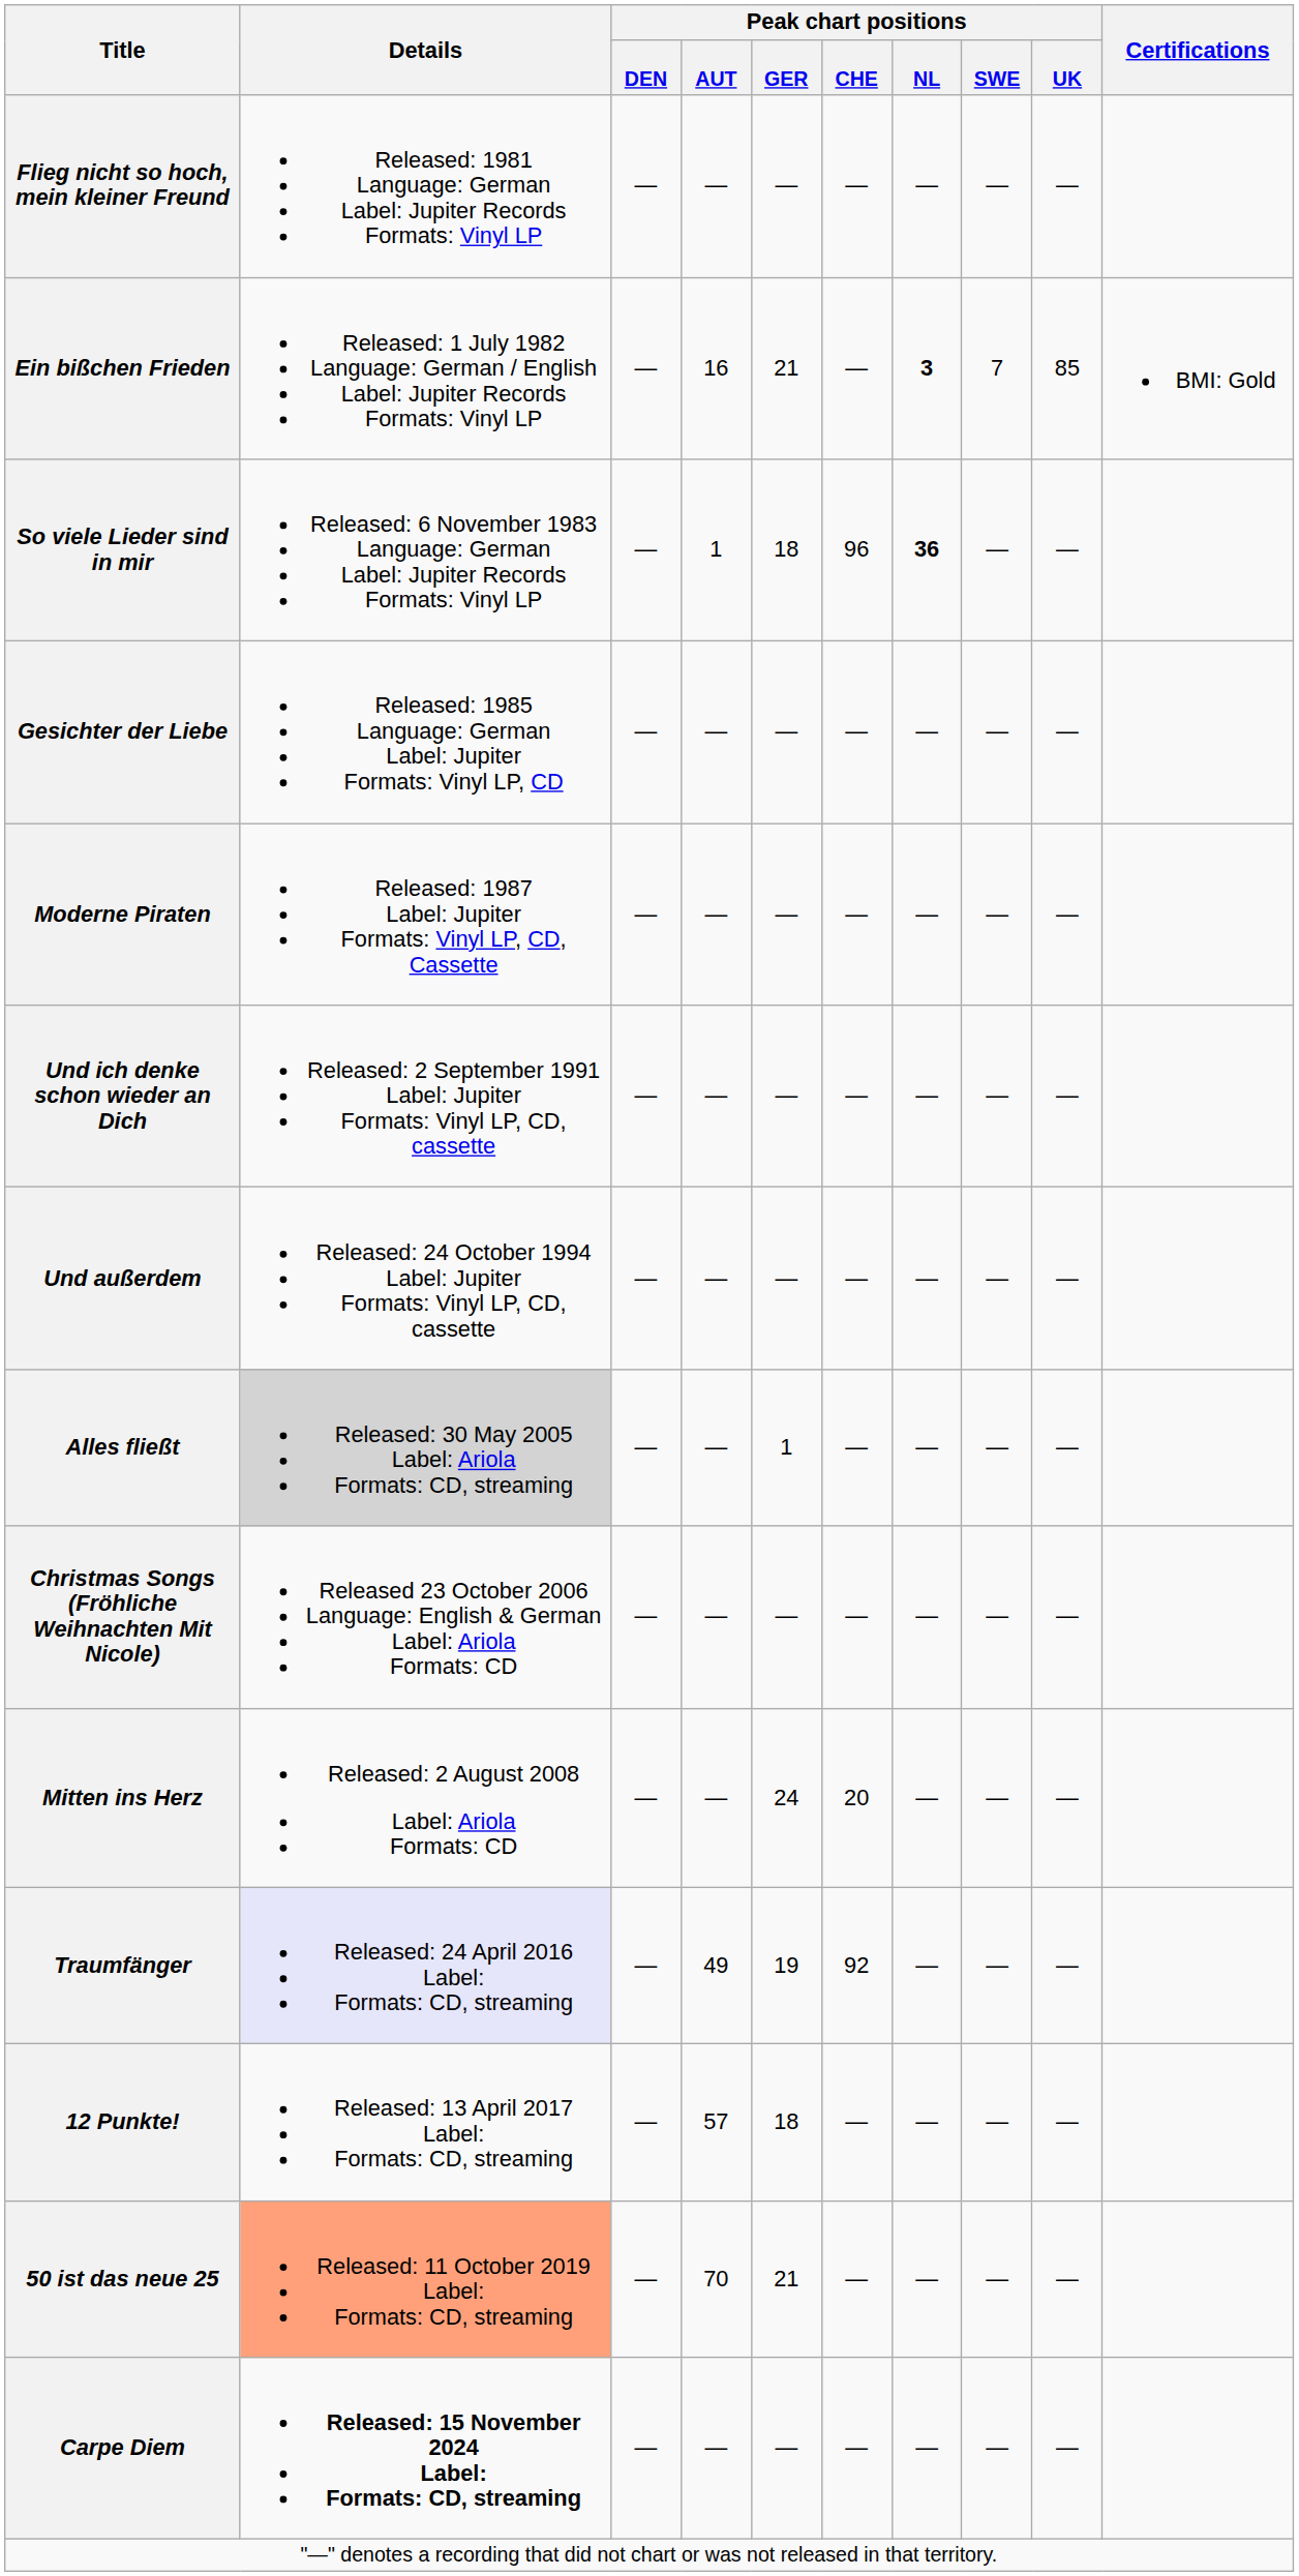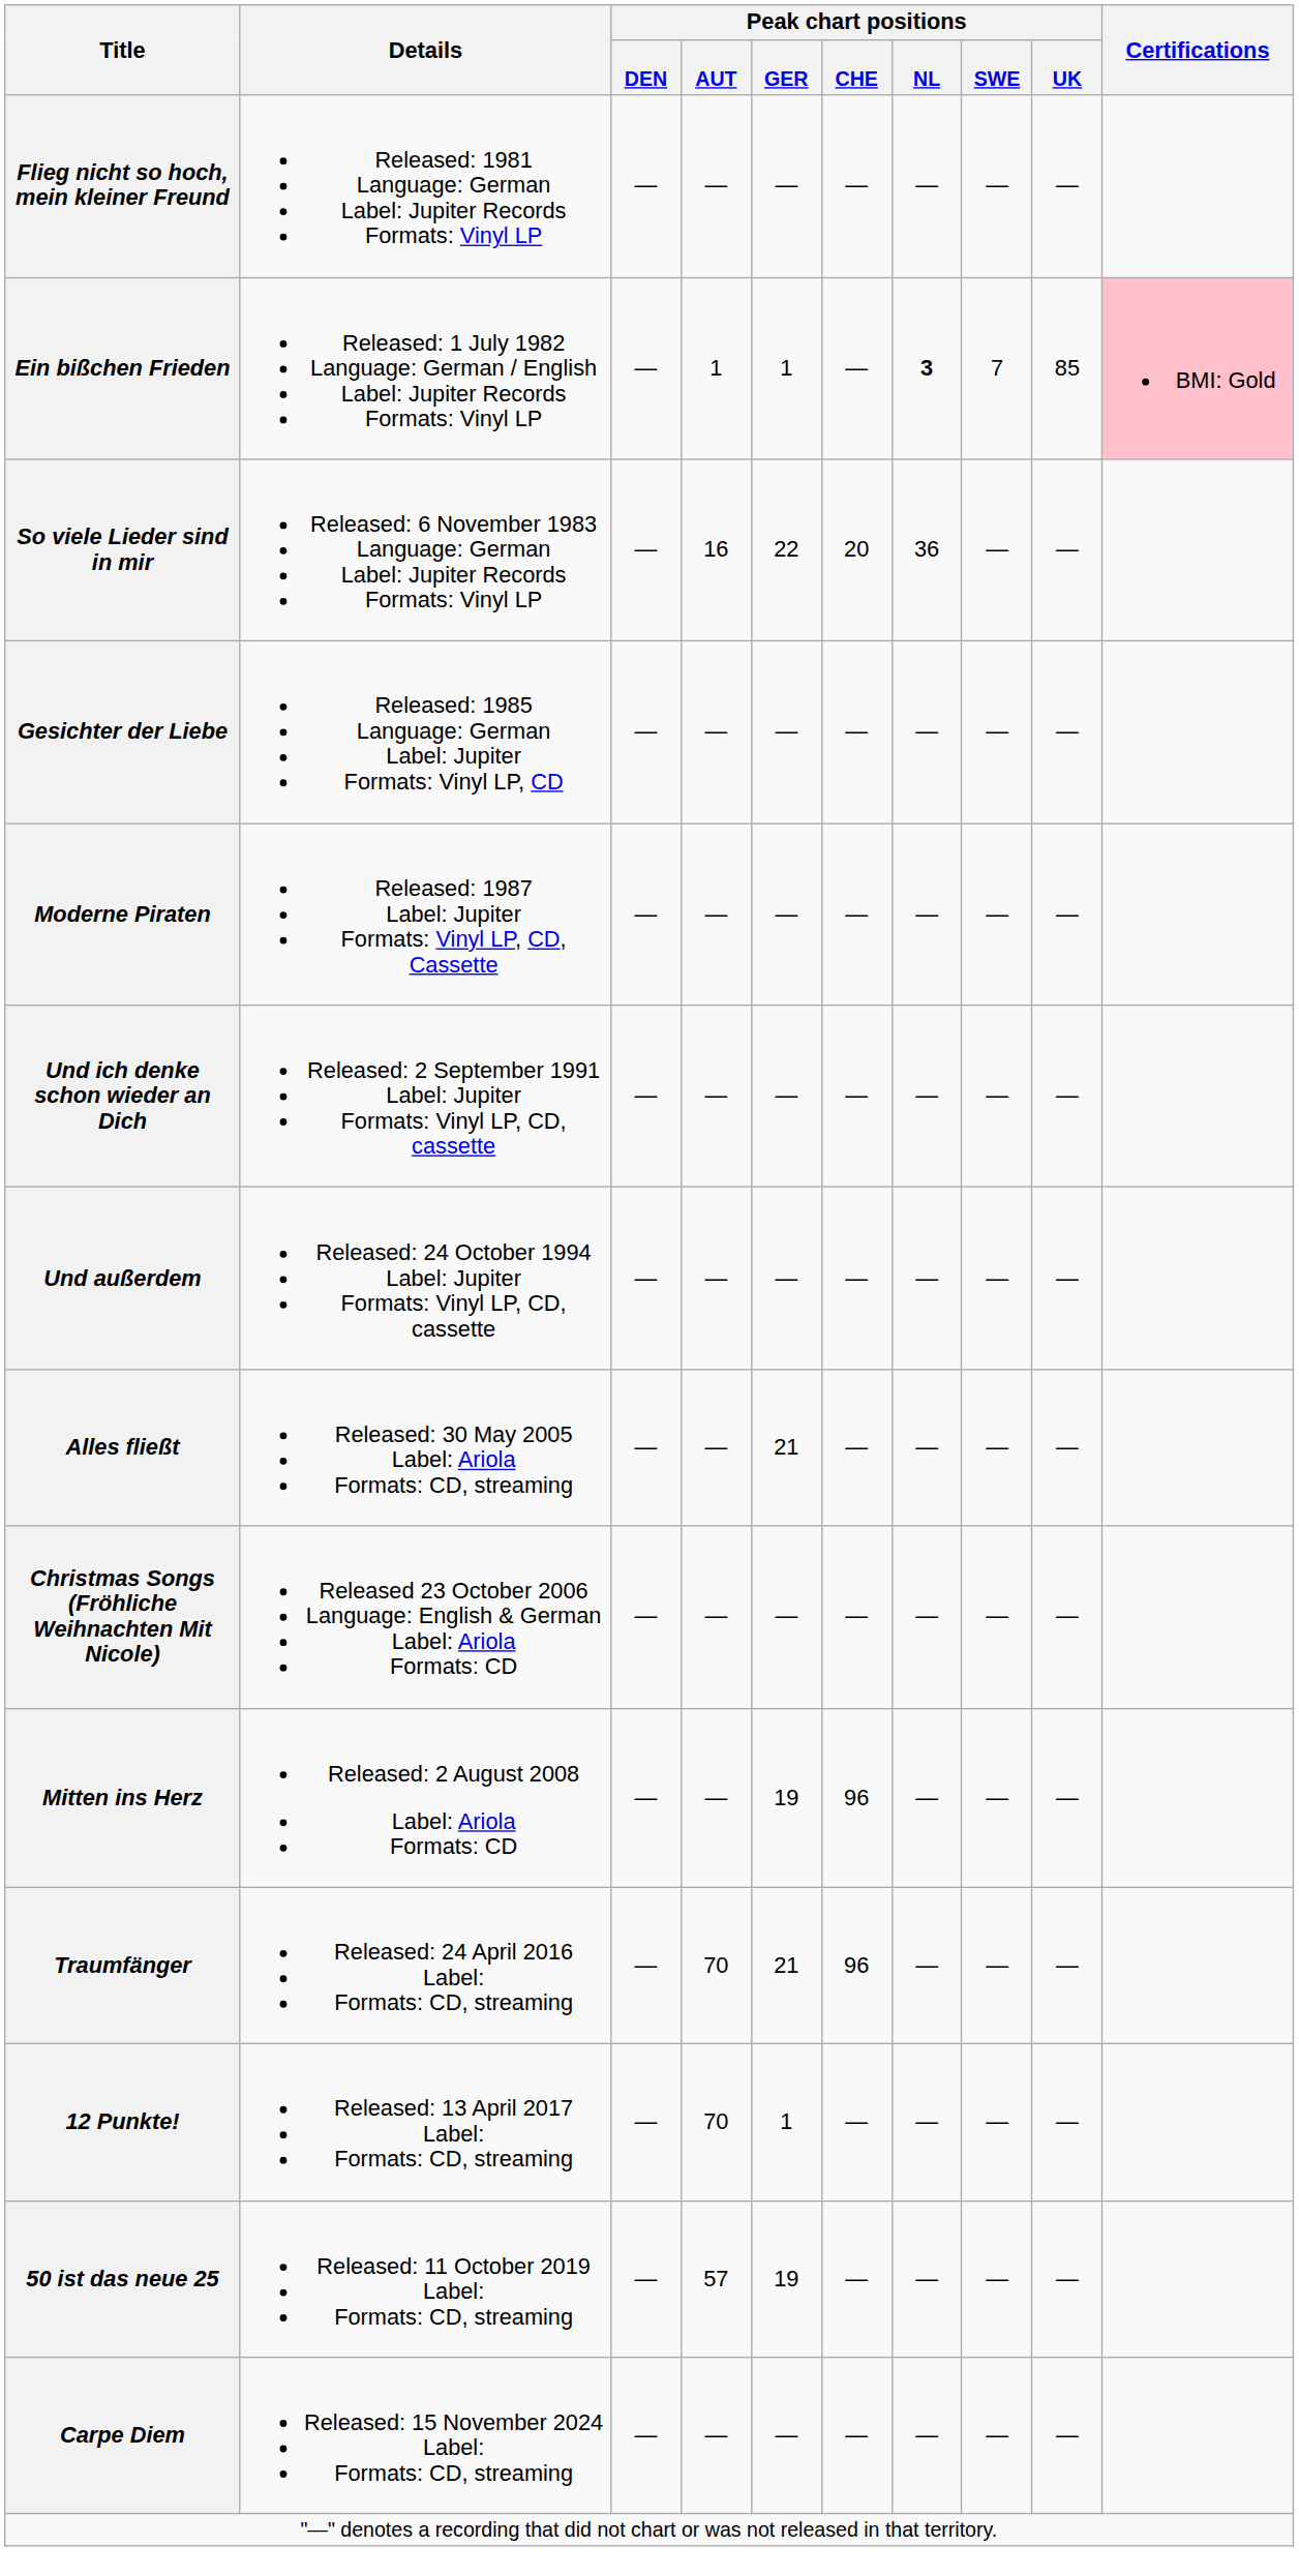Ein bißchen Frieden | Peak chart positions / AUT: 16 -> 1
Ein bißchen Frieden | Peak chart positions / GER: 21 -> 1
Ein bißchen Frieden | Certifications: no background -> pink background
So viele Lieder sind in mir | Peak chart positions / AUT: 1 -> 16
So viele Lieder sind in mir | Peak chart positions / GER: 18 -> 22
So viele Lieder sind in mir | Peak chart positions / CHE: 96 -> 20
So viele Lieder sind in mir | Peak chart positions / NL: bold -> normal
Alles fließt | Details: lightgrey background -> no background
Alles fließt | Peak chart positions / GER: 1 -> 21
Mitten ins Herz | Peak chart positions / GER: 24 -> 19
Mitten ins Herz | Peak chart positions / CHE: 20 -> 96
Traumfänger | Details: lavender background -> no background
Traumfänger | Peak chart positions / AUT: 49 -> 70
Traumfänger | Peak chart positions / GER: 19 -> 21
Traumfänger | Peak chart positions / CHE: 92 -> 96
12 Punkte! | Peak chart positions / AUT: 57 -> 70
12 Punkte! | Peak chart positions / GER: 18 -> 1
50 ist das neue 25 | Details: lightsalmon background -> no background
50 ist das neue 25 | Peak chart positions / AUT: 70 -> 57
50 ist das neue 25 | Peak chart positions / GER: 21 -> 19
Carpe Diem | Details: bold -> normal
